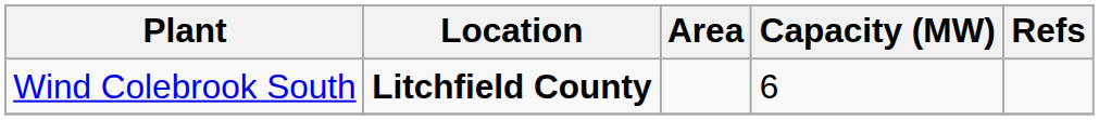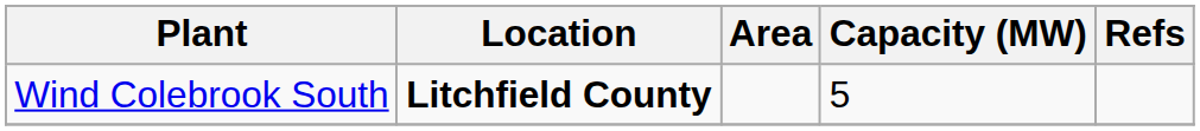Wind Colebrook South | Capacity (MW): 6 -> 5
